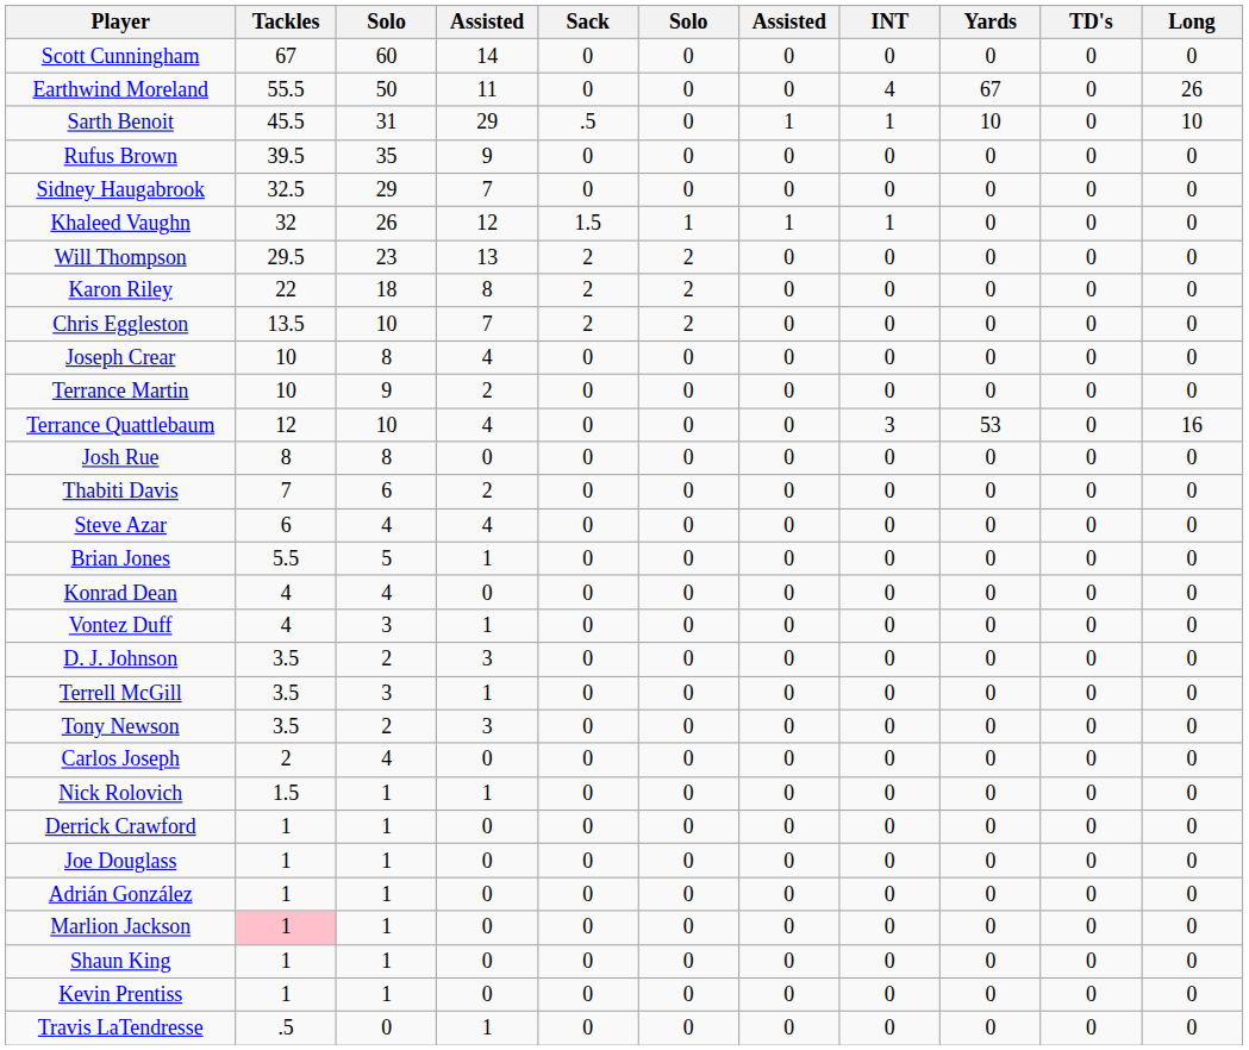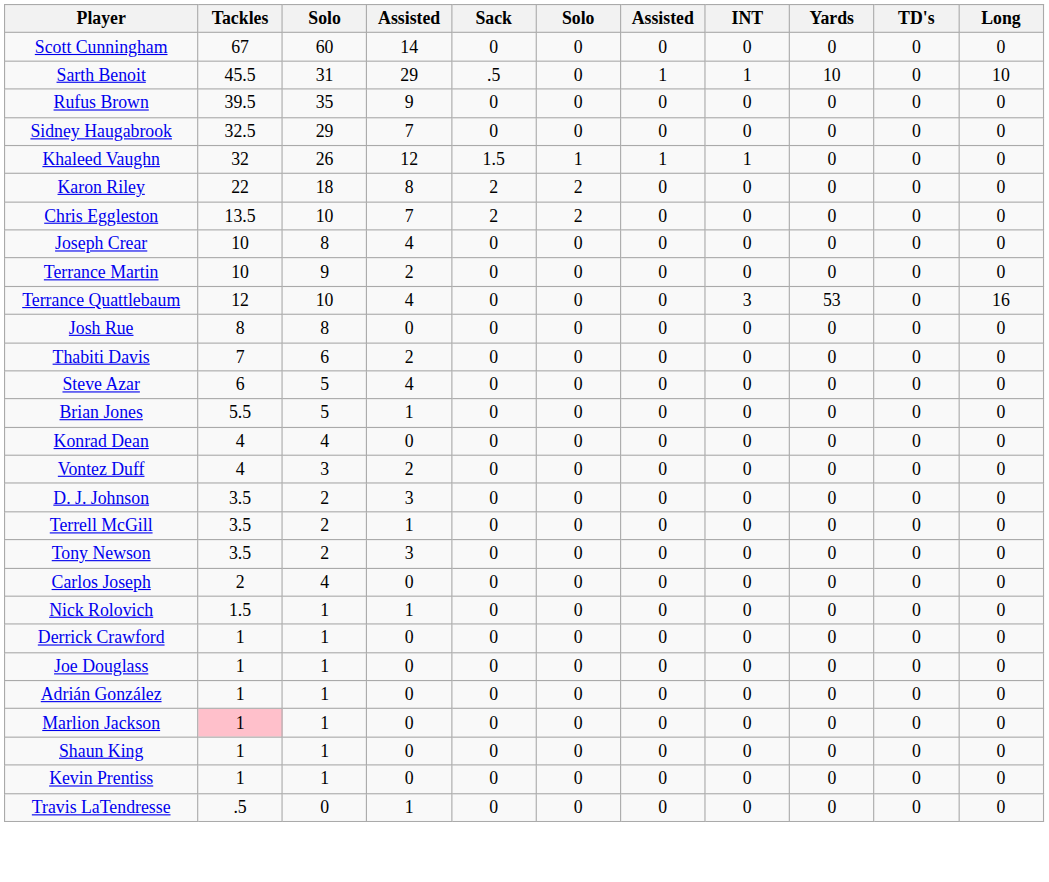- row: Earthwind Moreland | 55.5 | 50 | 11 | 0 | 0 | 0 | 4 | 67 | 0 | 26
- row: Will Thompson | 29.5 | 23 | 13 | 2 | 2 | 0 | 0 | 0 | 0 | 0
Steve Azar | column 3: 4 -> 5
Vontez Duff | column 4: 1 -> 2
Terrell McGill | column 3: 3 -> 2
